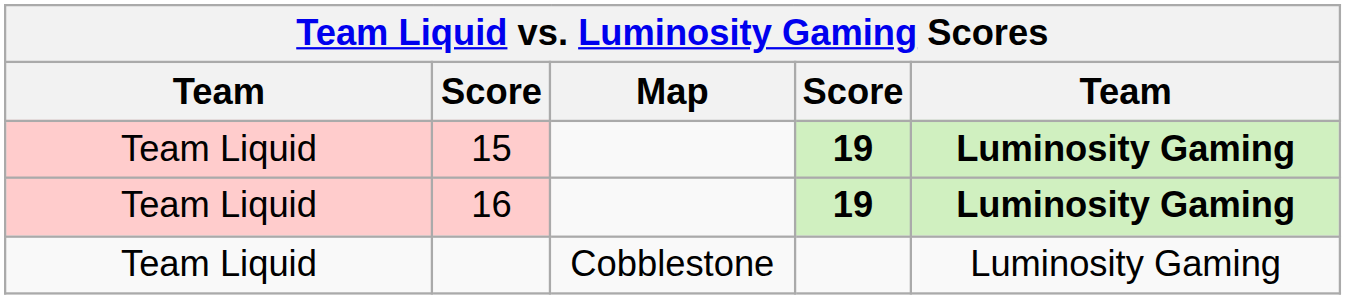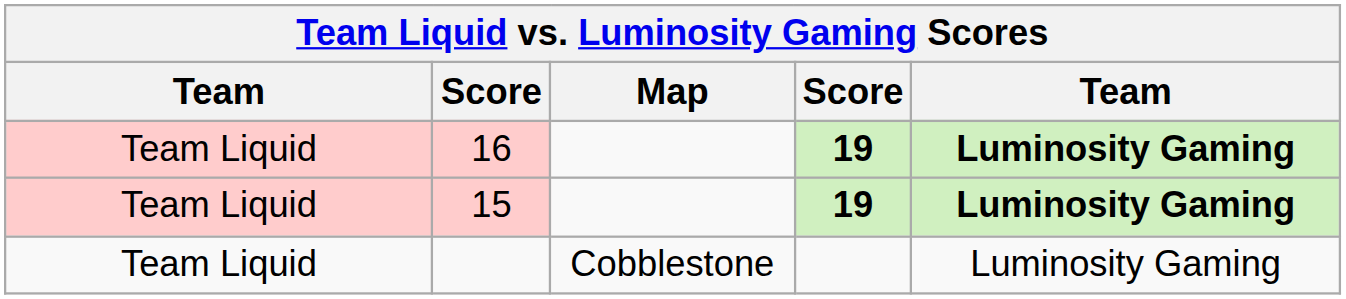rows swapped: 15 <-> 16
